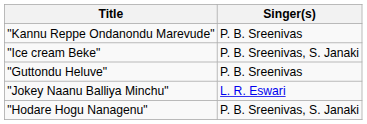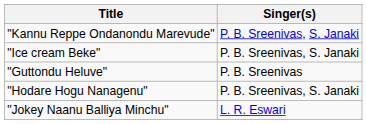"Kannu Reppe Ondanondu Marevude" | Singer(s): P. B. Sreenivas -> P. B. Sreenivas, S. Janaki
rows swapped: "Jokey Naanu Balliya Minchu" <-> "Hodare Hogu Nanagenu"
